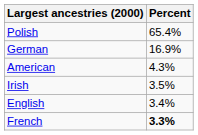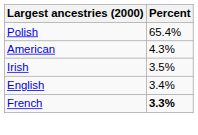- row: German | 16.9%
